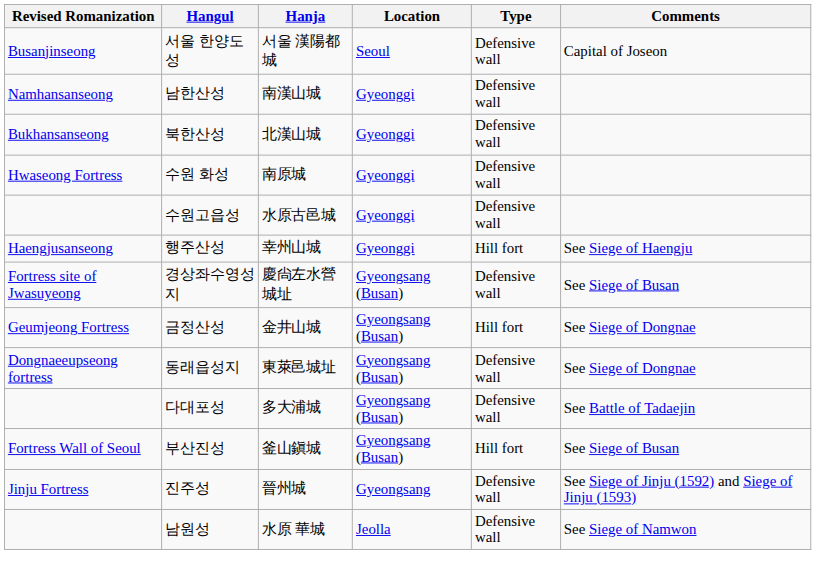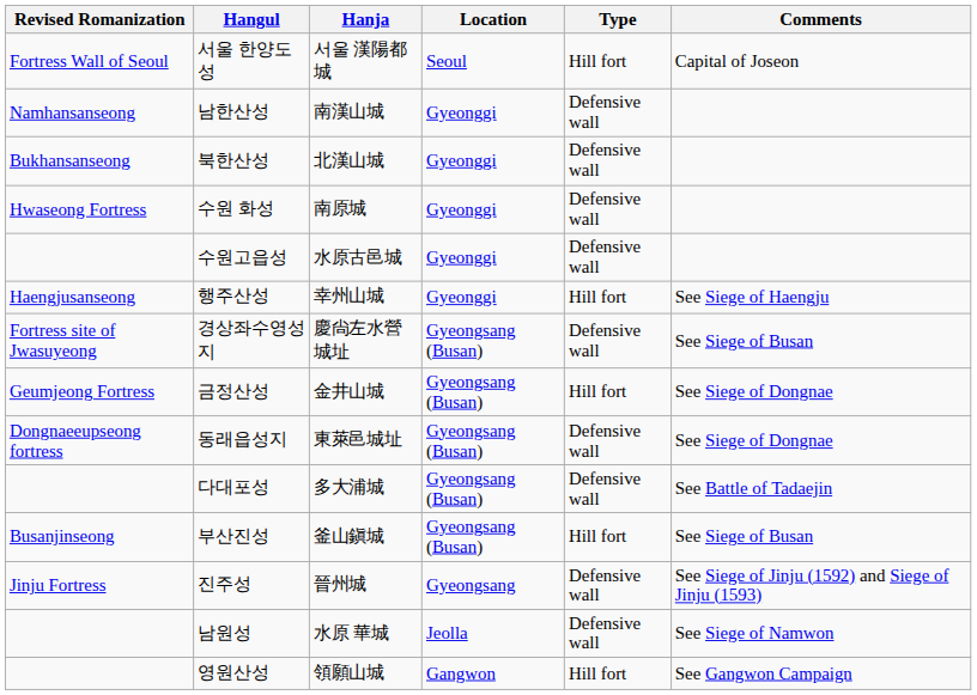서울 한양도성 | Revised Romanization: Busanjinseong -> Fortress Wall of Seoul
서울 한양도성 | Type: Defensive wall -> Hill fort
부산진성 | Revised Romanization: Fortress Wall of Seoul -> Busanjinseong
+ row: 영원산성 | 領願山城 | Gangwon | Hill fort | See Gangwon Campaign
